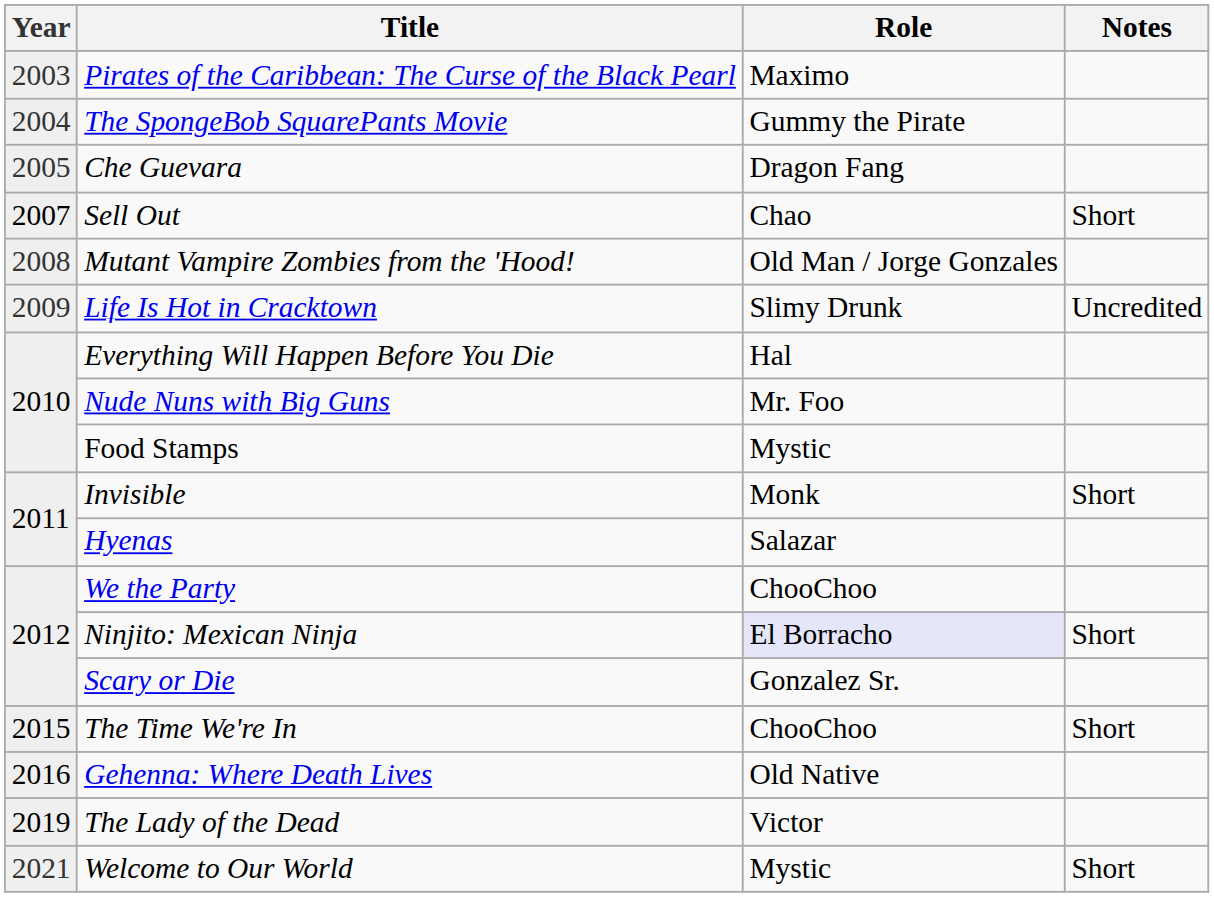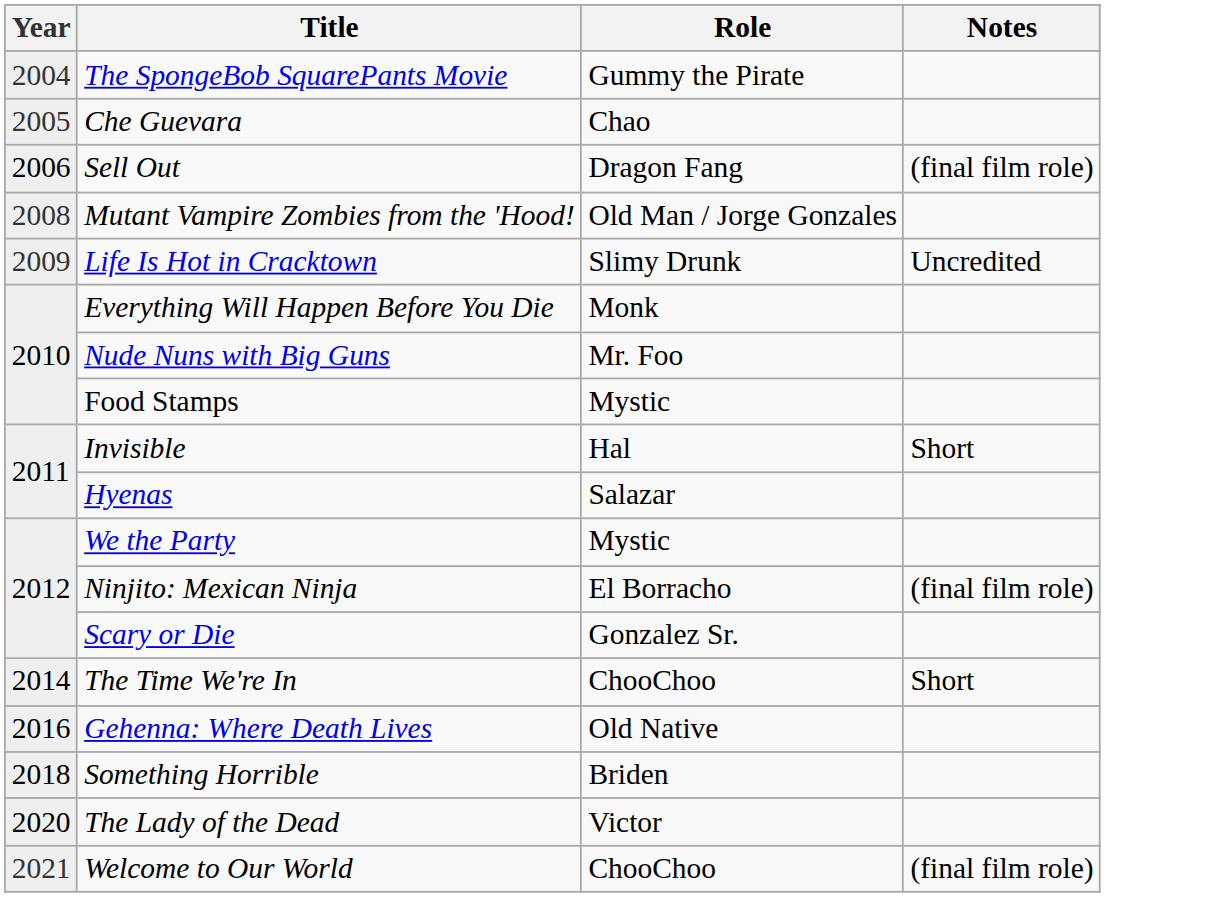- row: 2003 | Pirates of the Caribbean: The Curse of the Black Pearl | Maximo
Che Guevara | Role: Dragon Fang -> Chao
Sell Out | Year: 2007 -> 2006
Sell Out | Role: Chao -> Dragon Fang
Sell Out | Notes: Short -> (final film role)
Everything Will Happen Before You Die | Role: Hal -> Monk
Invisible | Role: Monk -> Hal
We the Party | Role: ChooChoo -> Mystic
Ninjito: Mexican Ninja | Role: lavender background -> no background
Ninjito: Mexican Ninja | Notes: Short -> (final film role)
The Time We're In | Year: 2015 -> 2014
+ row: 2018 | Something Horrible | Briden
The Lady of the Dead | Year: 2019 -> 2020
Welcome to Our World | Role: Mystic -> ChooChoo
Welcome to Our World | Notes: Short -> (final film role)
